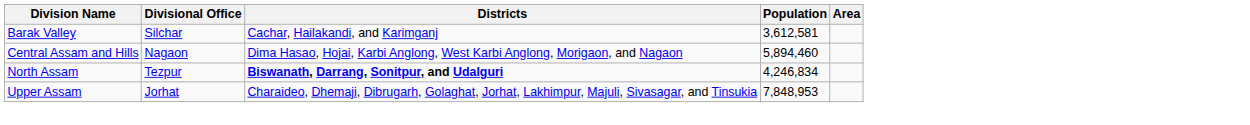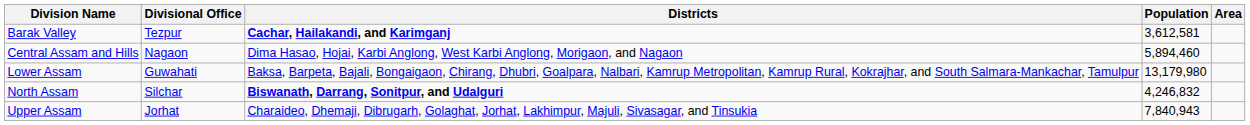Barak Valley | Divisional Office: Silchar -> Tezpur
Barak Valley | Districts: normal -> bold
+ row: Lower Assam | Guwahati | Baksa, Barpeta, Bajali, Bongaigaon, Chirang, Dhubri, Goalpara, Nalbari, Kamrup Metropolitan, Kamrup Rural, Kokrajhar, and South Salmara-Mankachar, Tamulpur | 13,179,980
North Assam | Divisional Office: Tezpur -> Silchar
North Assam | Population: 4,246,834 -> 4,246,832
Upper Assam | Population: 7,848,953 -> 7,840,943
